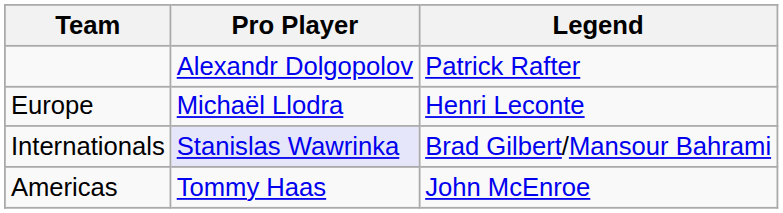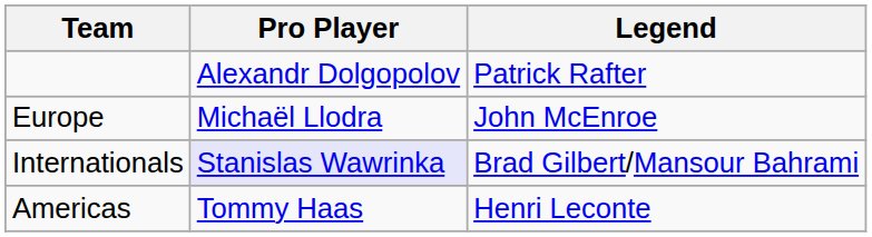Europe | Legend: Henri Leconte -> John McEnroe
Americas | Legend: John McEnroe -> Henri Leconte
